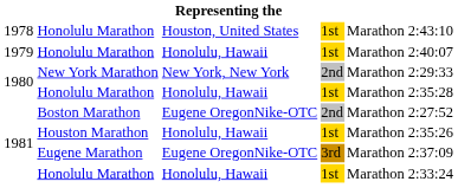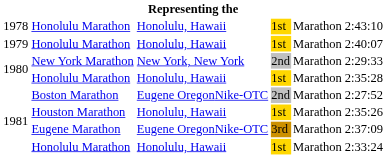1978 / Honolulu Marathon | column 3: Houston, United States -> Honolulu, Hawaii
